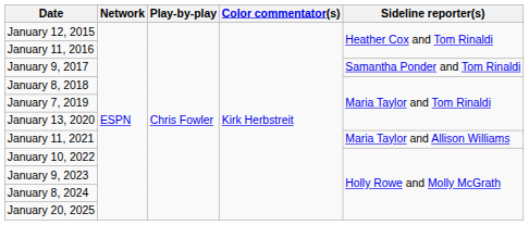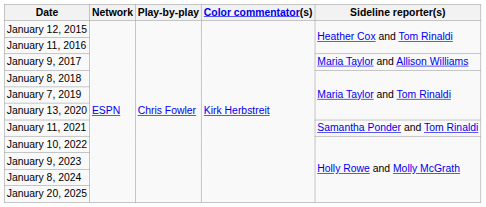January 9, 2017 | Sideline reporter(s): Samantha Ponder and Tom Rinaldi -> Maria Taylor and Allison Williams
January 11, 2021 | Sideline reporter(s): Maria Taylor and Allison Williams -> Samantha Ponder and Tom Rinaldi
